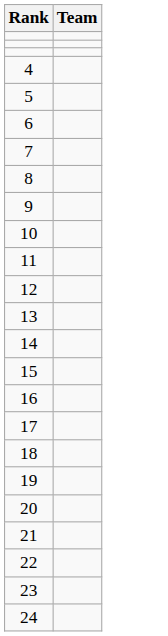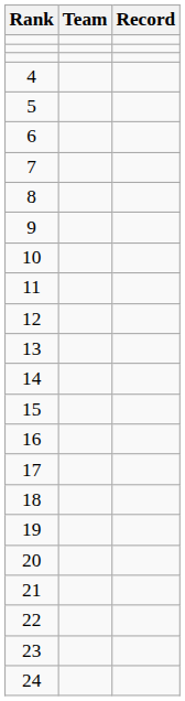+ column: Record
